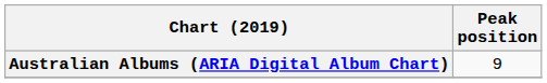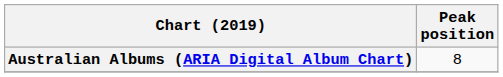Australian Albums (ARIA Digital Album Chart) | Peak position: 9 -> 8
